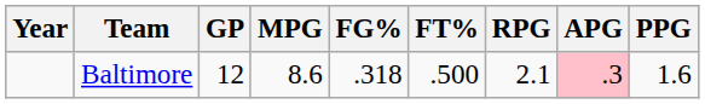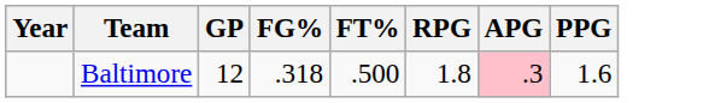- column: MPG | 8.6
Baltimore | RPG: 2.1 -> 1.8
